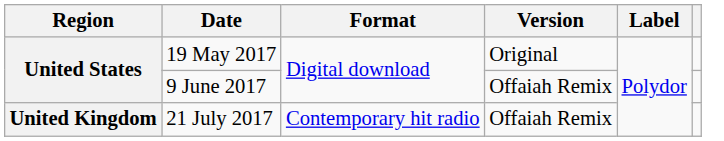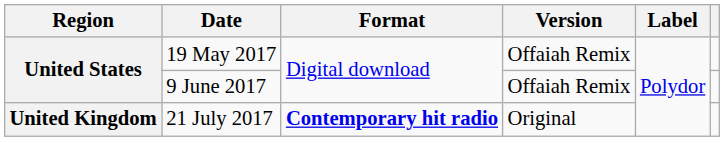19 May 2017 | Version: Original -> Offaiah Remix
21 July 2017 | Format: normal -> bold
21 July 2017 | Version: Offaiah Remix -> Original
